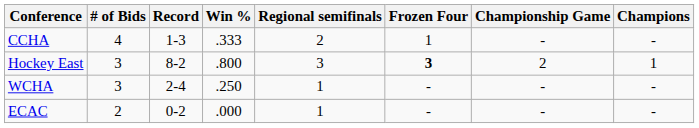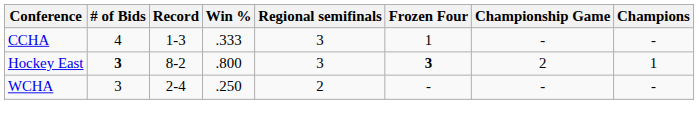CCHA | Regional semifinals: 2 -> 3
Hockey East | # of Bids: normal -> bold
WCHA | Regional semifinals: 1 -> 2
- row: ECAC | 2 | 0-2 | .000 | 1 | - | - | -
